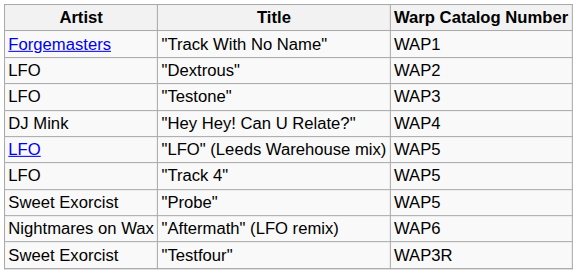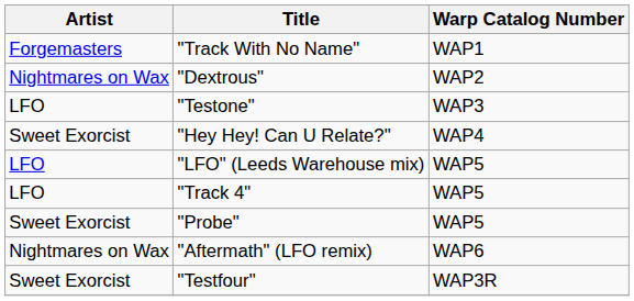"Dextrous" | Artist: LFO -> Nightmares on Wax
"Hey Hey! Can U Relate?" | Artist: DJ Mink -> Sweet Exorcist
